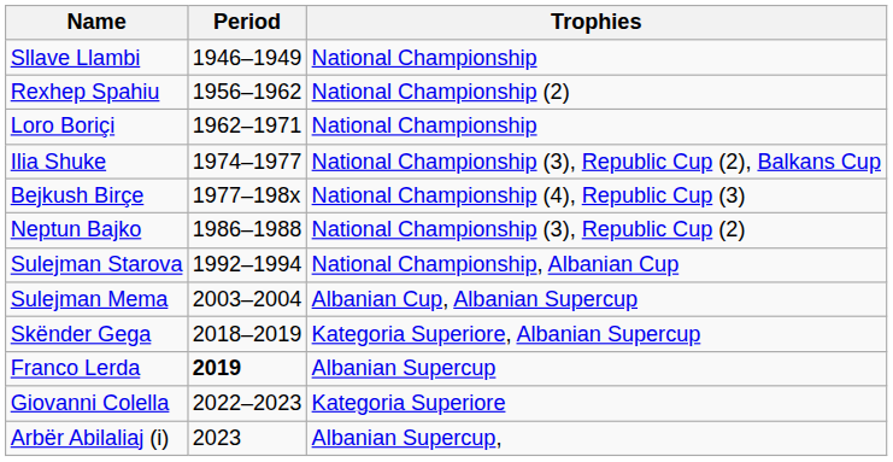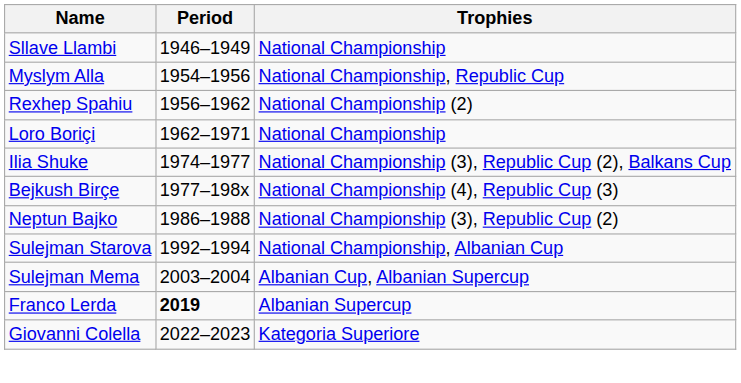+ row: Myslym Alla | 1954–1956 | National Championship, Republic Cup
- row: Skënder Gega | 2018–2019 | Kategoria Superiore, Albanian Supercup
- row: Arbër Abilaliaj (i) | 2023 | Albanian Supercup,
